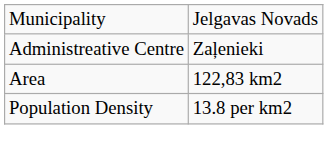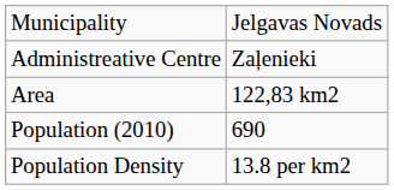+ row: Population (2010) | 690
